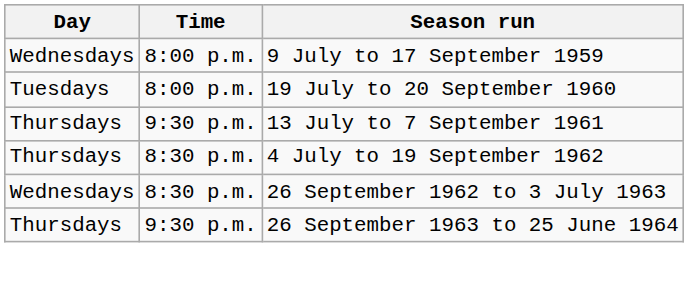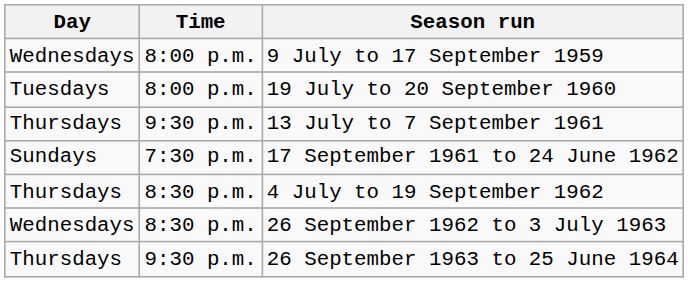+ row: Sundays | 7:30 p.m. | 17 September 1961 to 24 June 1962
